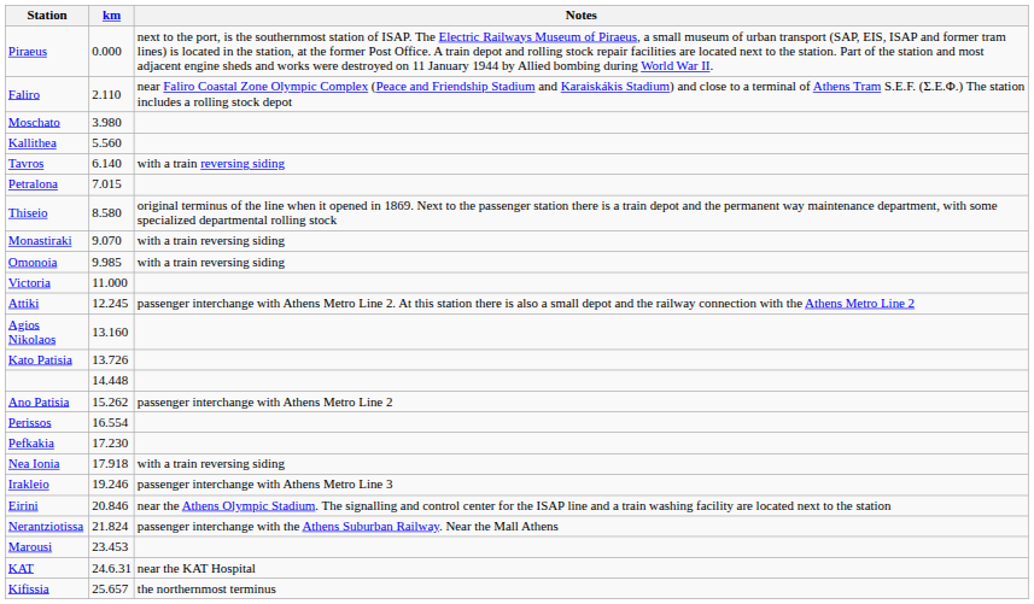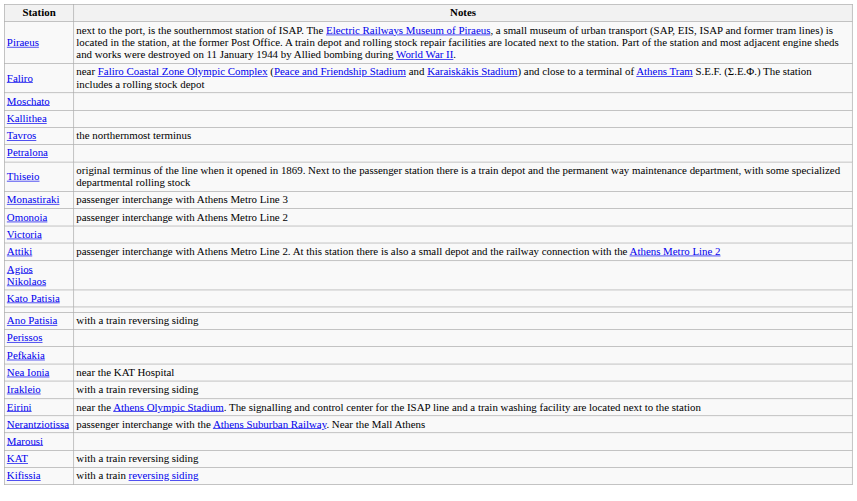- column: km | 0.000 | 2.110 | 3.980 | 5.560 | 6.140 | 7.015 | 8.580 | 9.070 | 9.985 | 11.000 | 12.245 | 13.160 | 13.726 | 14.448 | 15.262 | 16.554 | 17.230 | 17.918 | 19.246 | 20.846 | 21.824 | 23.453 | 24.6.31 | 25.657
Tavros | Notes: with a train reversing siding -> the northernmost terminus
Monastiraki | Notes: with a train reversing siding -> passenger interchange with Athens Metro Line 3
Omonoia | Notes: with a train reversing siding -> passenger interchange with Athens Metro Line 2
Ano Patisia | Notes: passenger interchange with Athens Metro Line 2 -> with a train reversing siding
Nea Ionia | Notes: with a train reversing siding -> near the KAT Hospital
Irakleio | Notes: passenger interchange with Athens Metro Line 3 -> with a train reversing siding
KAT | Notes: near the KAT Hospital -> with a train reversing siding
Kifissia | Notes: the northernmost terminus -> with a train reversing siding
